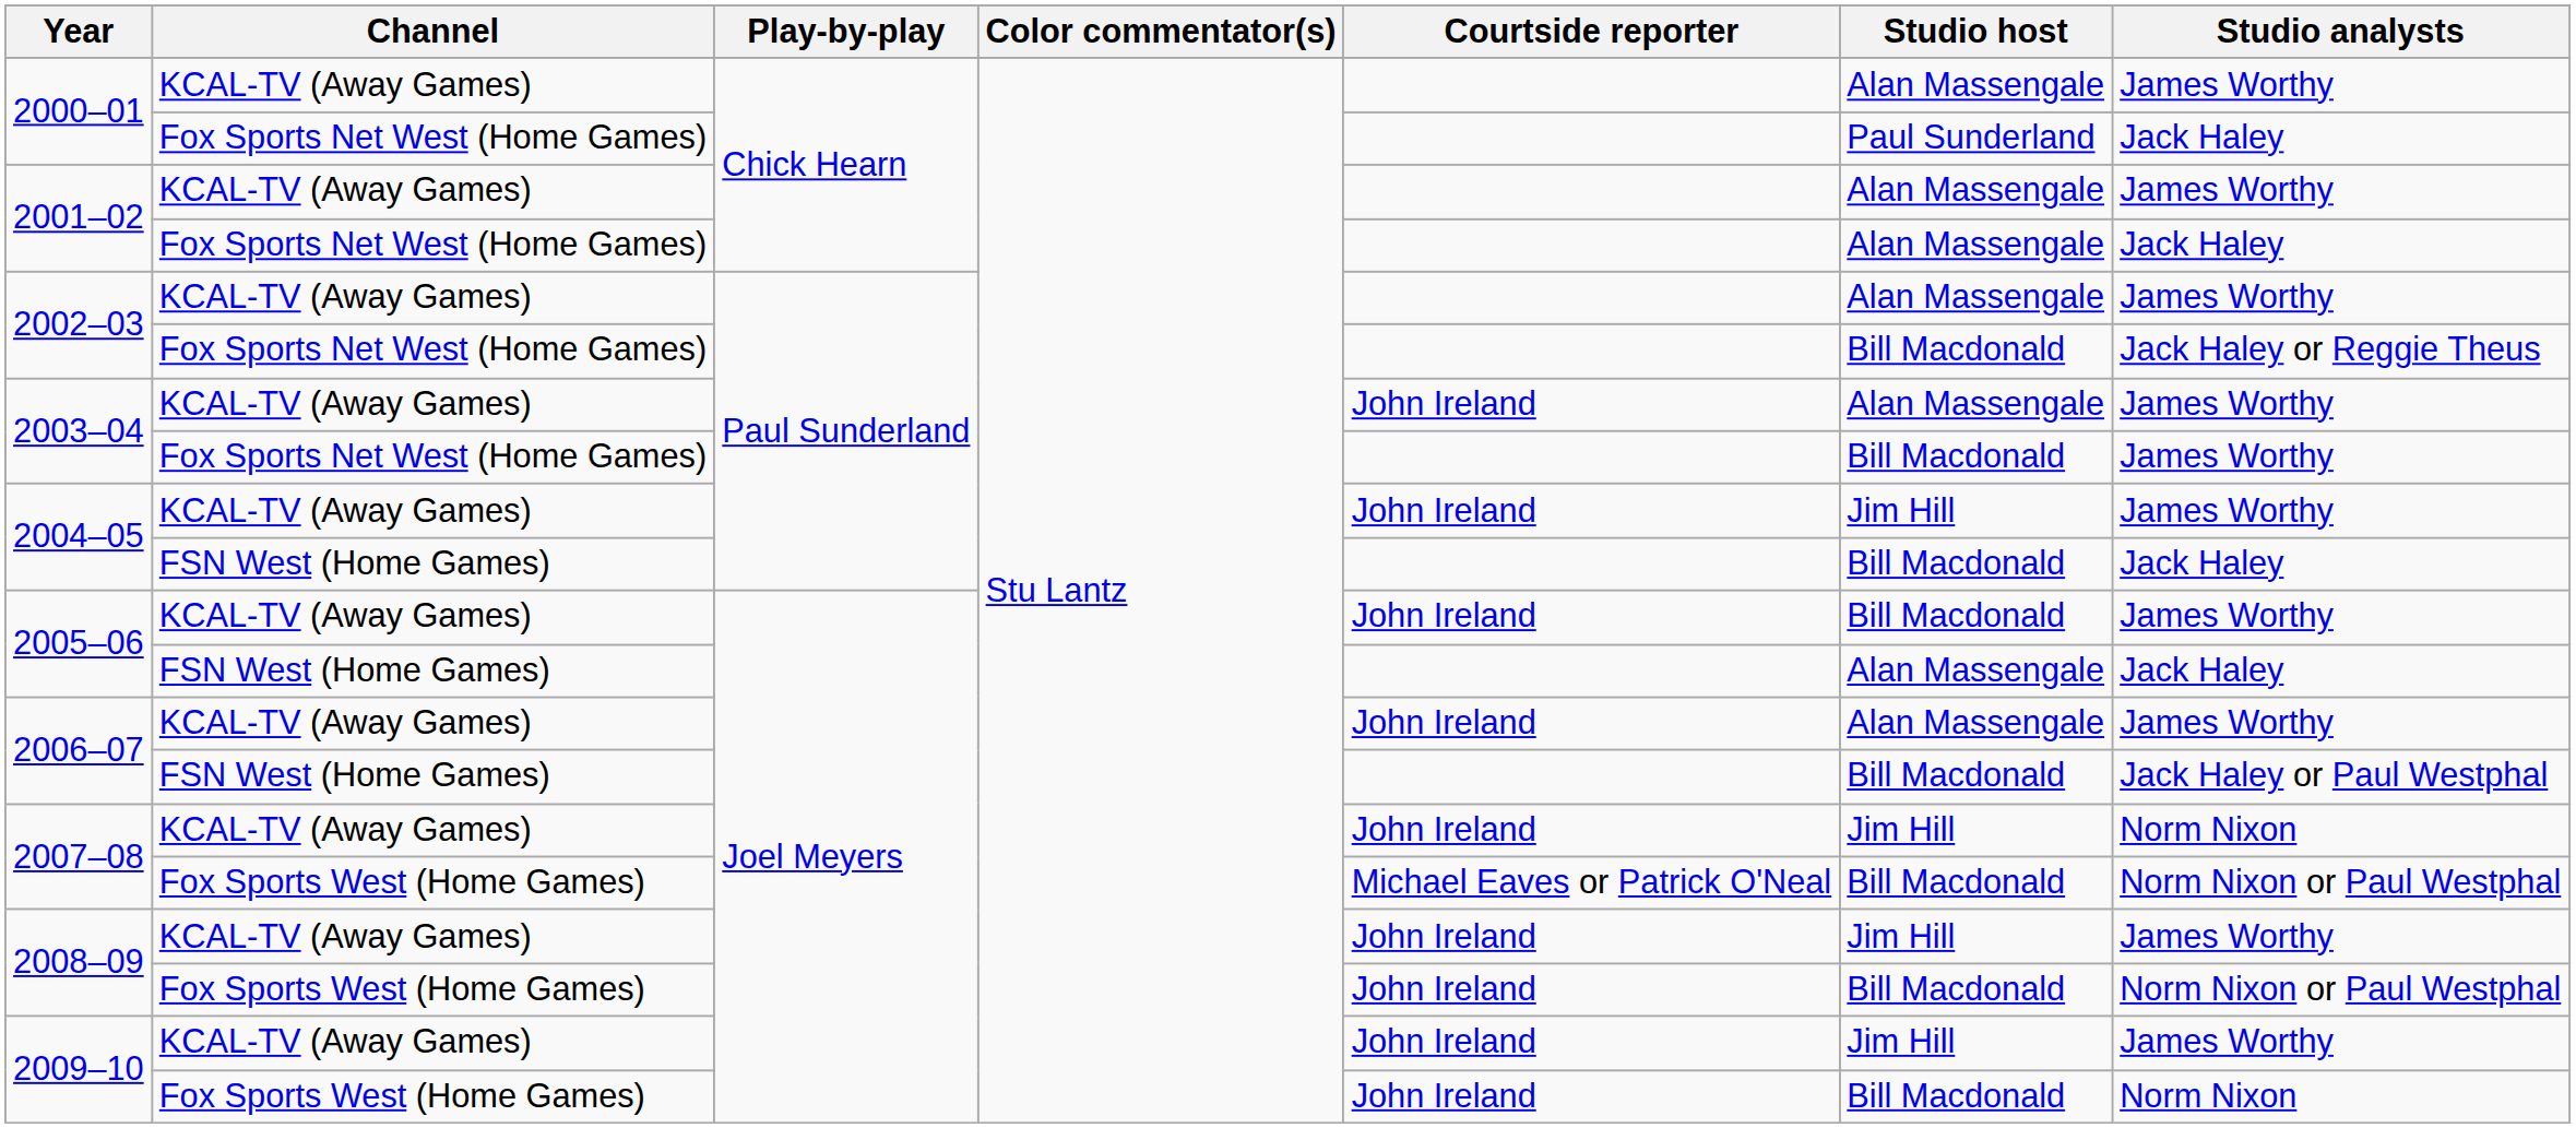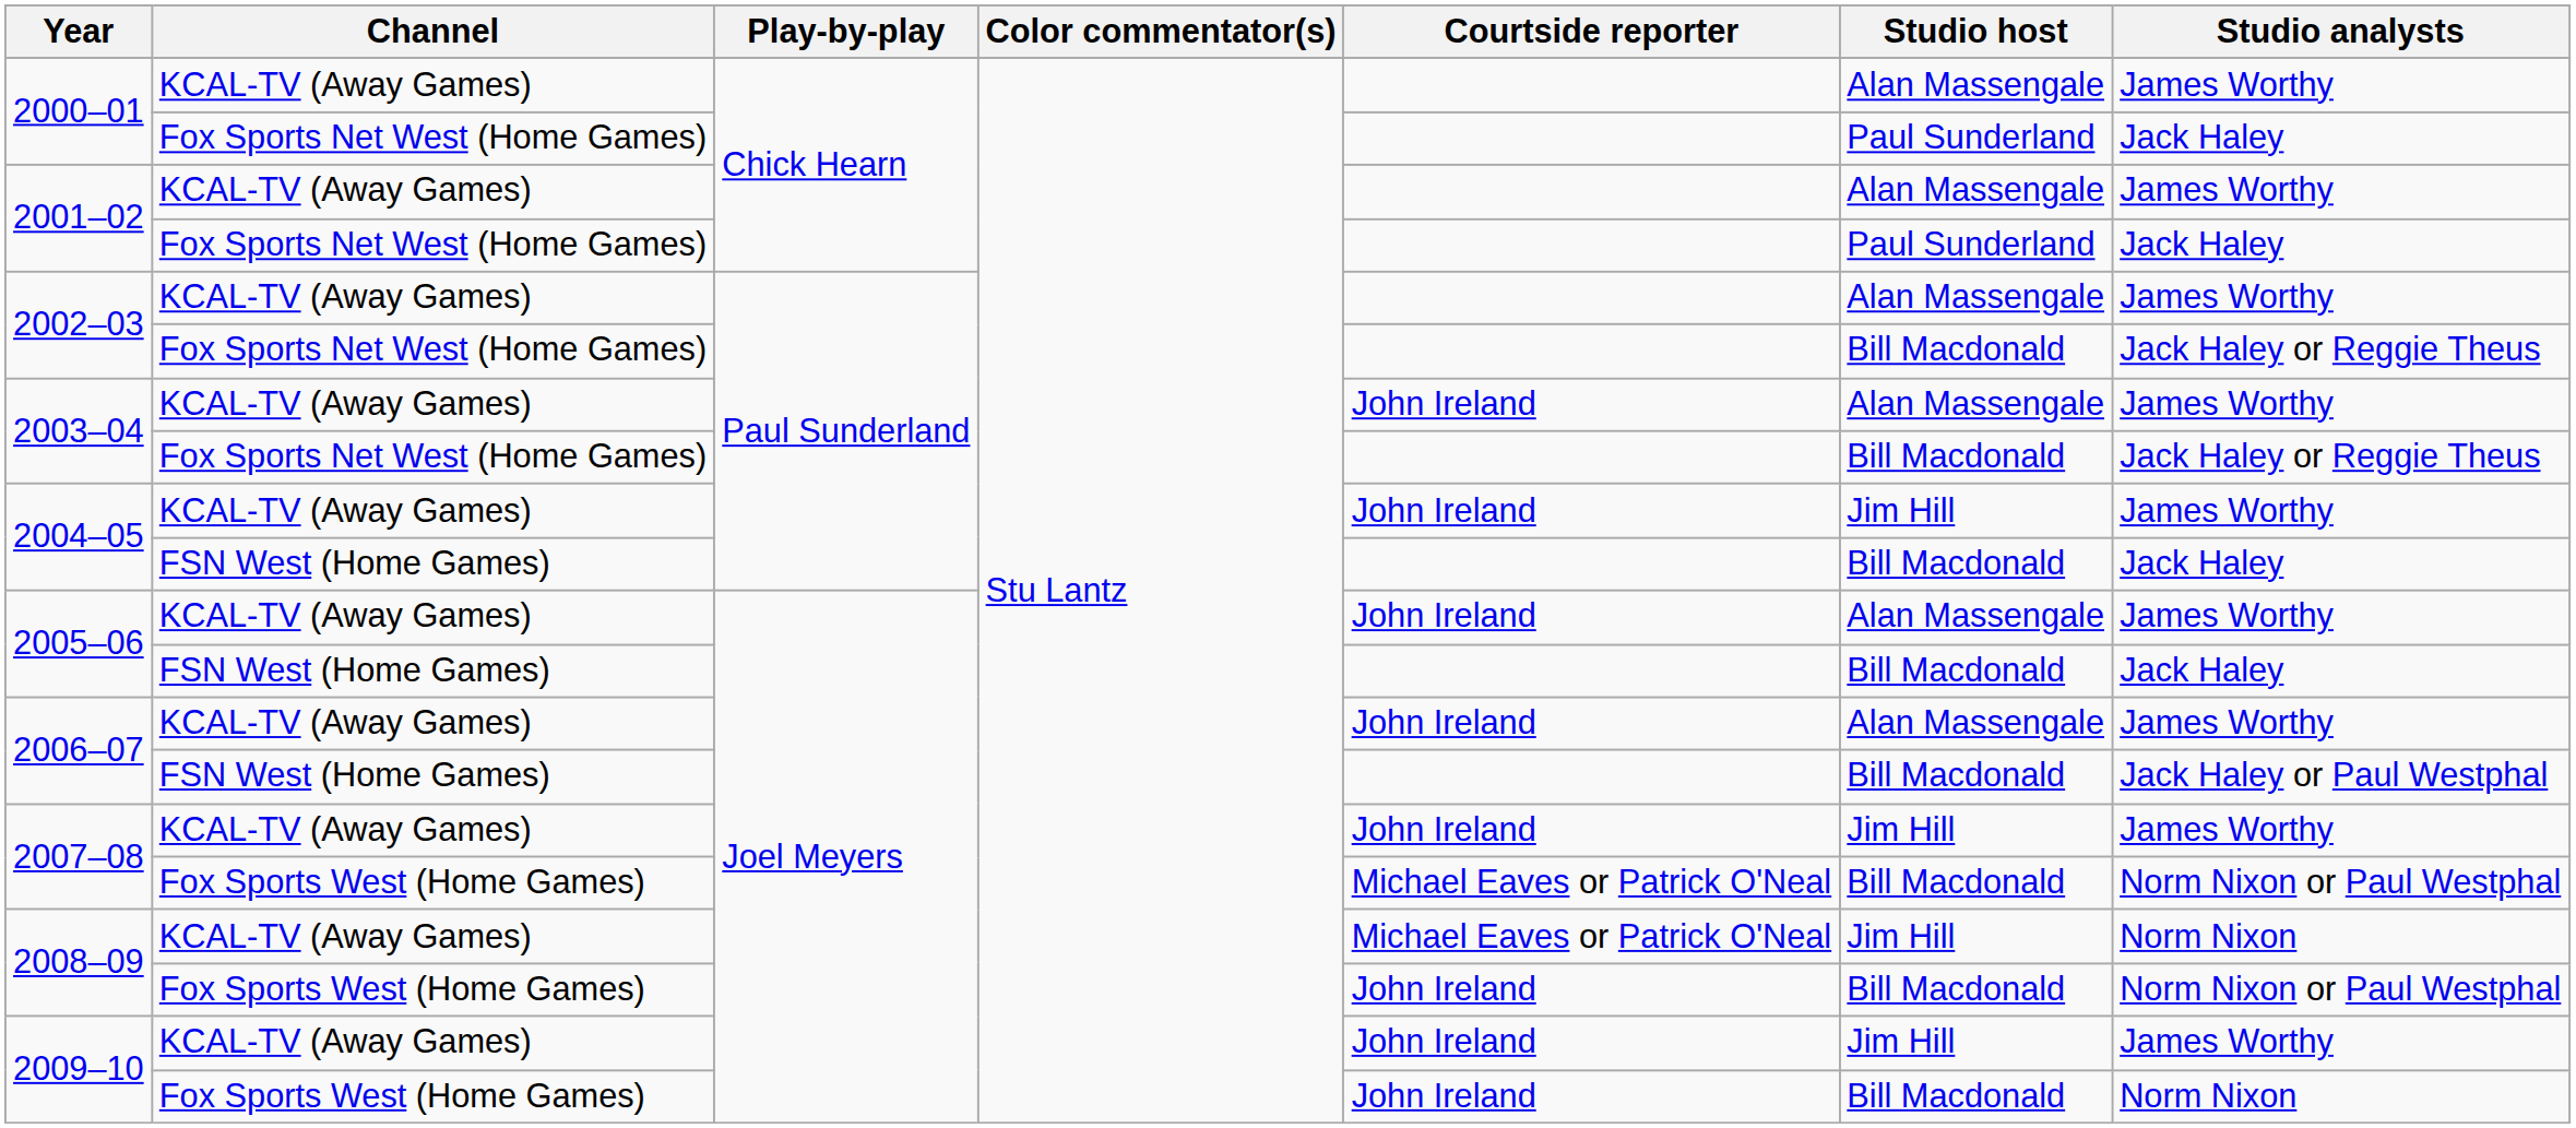2001–02 / Fox Sports Net West (Home Games) | Studio host: Alan Massengale -> Paul Sunderland
2003–04 / Fox Sports Net West (Home Games) | Studio analysts: James Worthy -> Jack Haley or Reggie Theus
2005–06 / KCAL-TV (Away Games) | Studio host: Bill Macdonald -> Alan Massengale
2005–06 / FSN West (Home Games) | Studio host: Alan Massengale -> Bill Macdonald
2007–08 / KCAL-TV (Away Games) | Studio analysts: Norm Nixon -> James Worthy
2008–09 / KCAL-TV (Away Games) | Courtside reporter: John Ireland -> Michael Eaves or Patrick O'Neal
2008–09 / KCAL-TV (Away Games) | Studio analysts: James Worthy -> Norm Nixon
